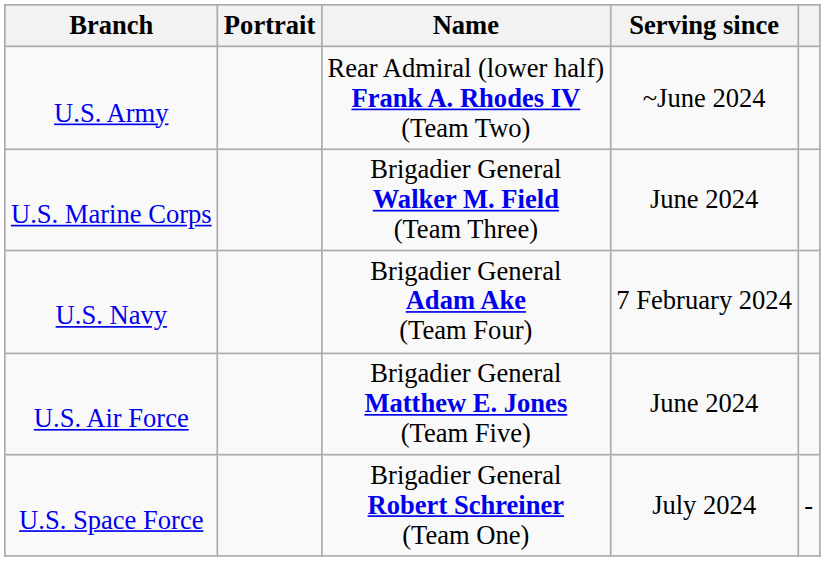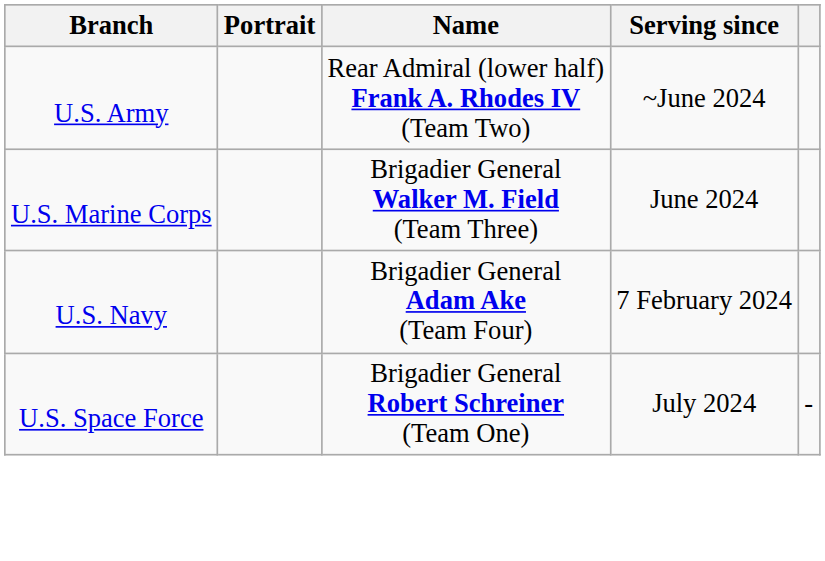- row: U.S. Air Force | Brigadier General Matthew E. Jones (Team Five) | June 2024
